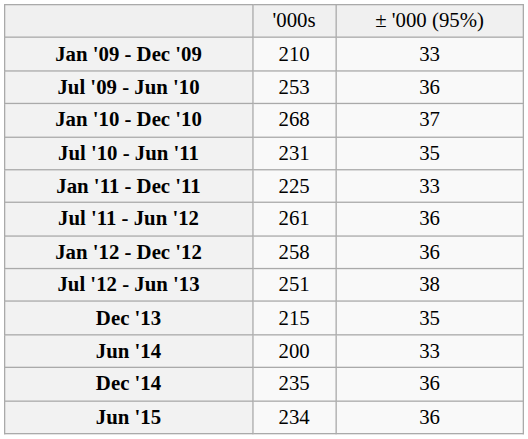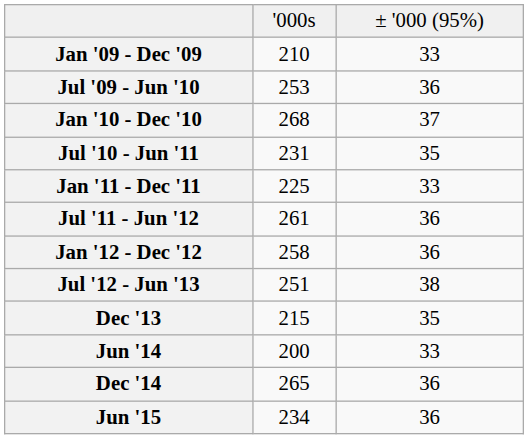Dec '14 | column 2: 235 -> 265
